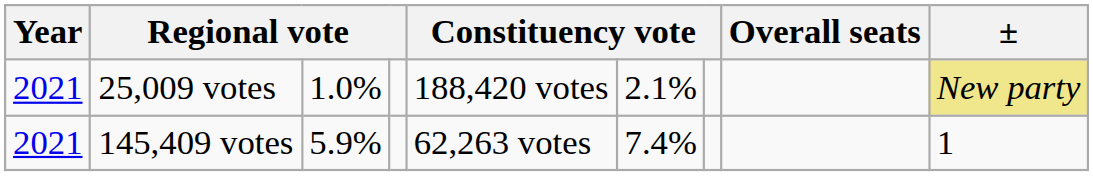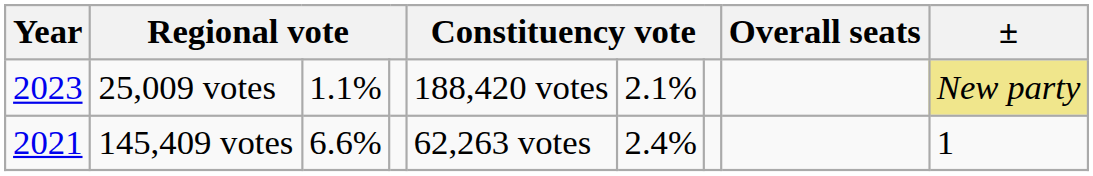25,009 votes | Year: 2021 -> 2023
25,009 votes | column 3: 1.0% -> 1.1%
145,409 votes | column 3: 5.9% -> 6.6%
145,409 votes | column 6: 7.4% -> 2.4%
